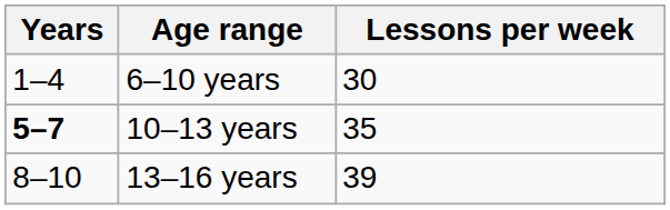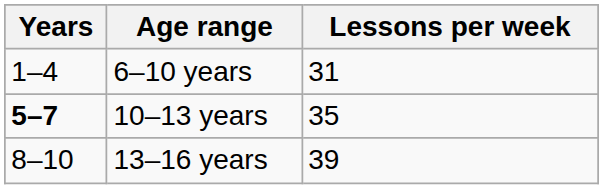6–10 years | Lessons per week: 30 -> 31
